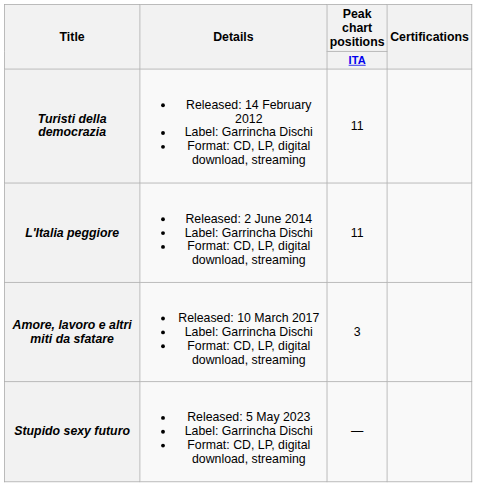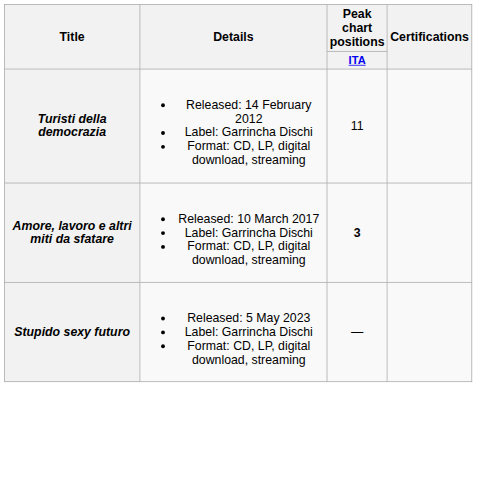- row: L'Italia peggiore | Released: 2 June 2014 Label: Garrincha Dischi Format: CD, LP, digital download, streaming | 11
Amore, lavoro e altri miti da sfatare | Peak chart positions / ITA: normal -> bold
